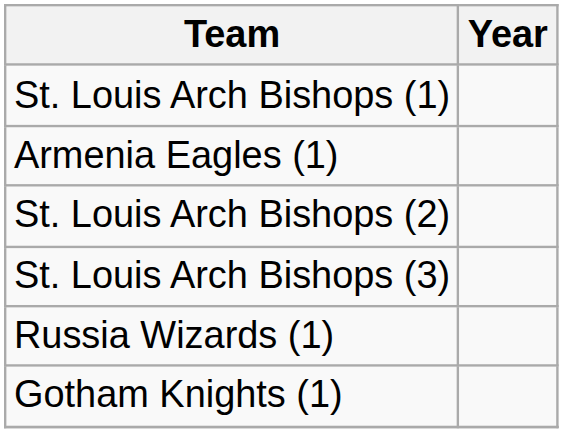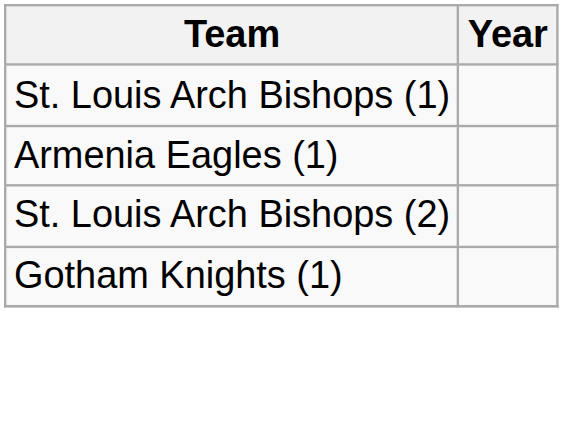- row: St. Louis Arch Bishops (3)
- row: Russia Wizards (1)
